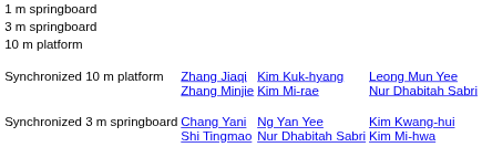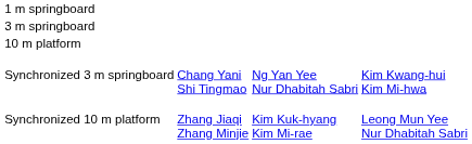rows swapped: Synchronized 3 m springboard <-> Synchronized 10 m platform
